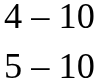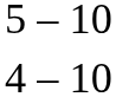rows swapped: 4 – 10 <-> 5 – 10
